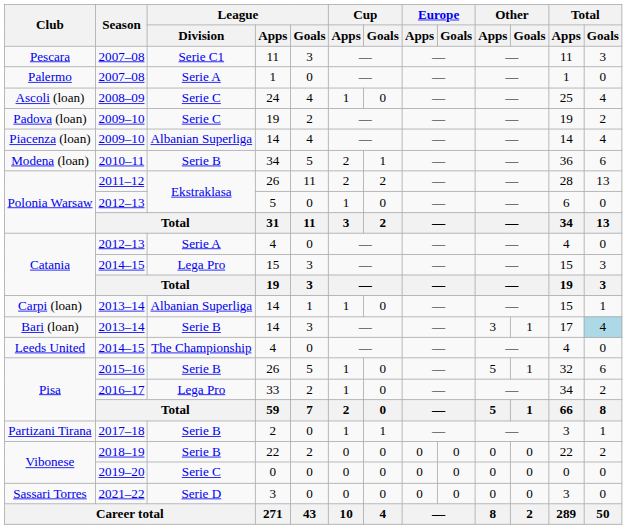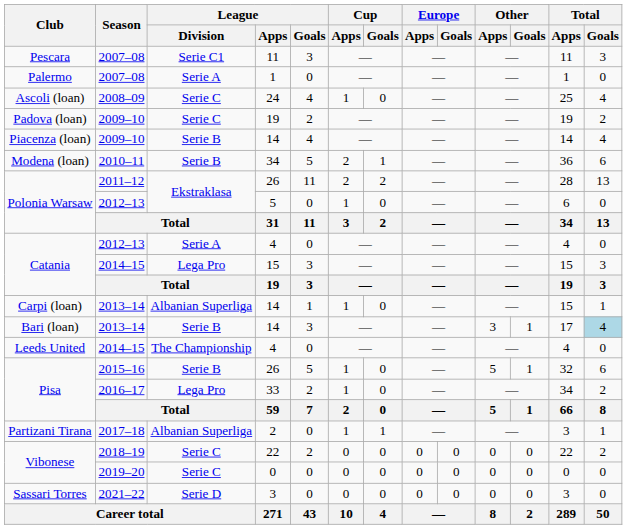Piacenza (loan) | League / Division: Albanian Superliga -> Serie B
Partizani Tirana | League / Division: Serie B -> Albanian Superliga
Vibonese / 22 | League / Division: Serie B -> Serie C
